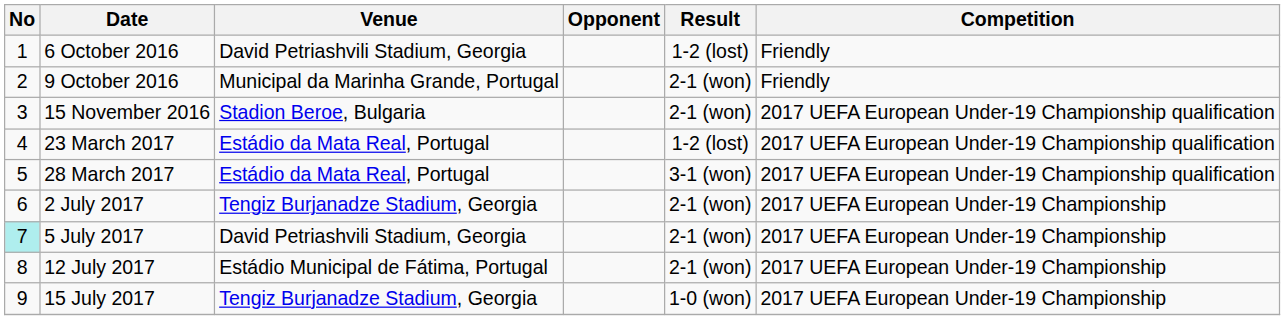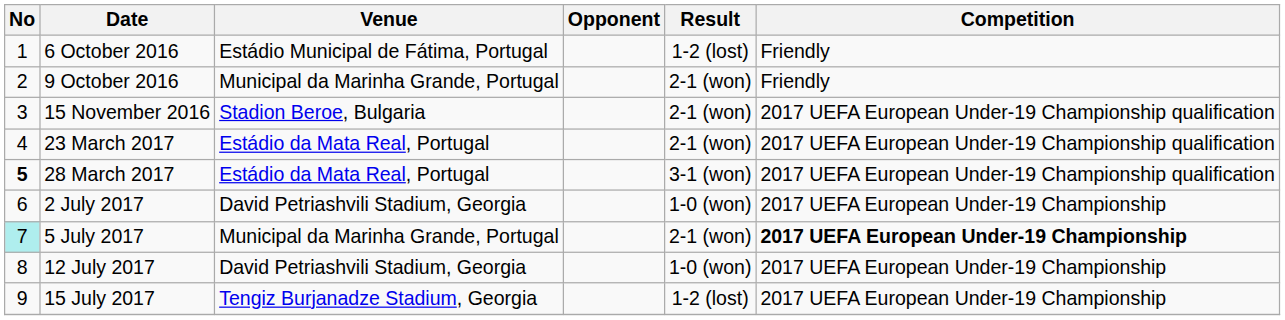6 October 2016 | Venue: David Petriashvili Stadium, Georgia -> Estádio Municipal de Fátima, Portugal
23 March 2017 | Result: 1-2 (lost) -> 2-1 (won)
28 March 2017 | No: normal -> bold
2 July 2017 | Venue: Tengiz Burjanadze Stadium, Georgia -> David Petriashvili Stadium, Georgia
2 July 2017 | Result: 2-1 (won) -> 1-0 (won)
5 July 2017 | Venue: David Petriashvili Stadium, Georgia -> Municipal da Marinha Grande, Portugal
5 July 2017 | Competition: normal -> bold
12 July 2017 | Venue: Estádio Municipal de Fátima, Portugal -> David Petriashvili Stadium, Georgia
12 July 2017 | Result: 2-1 (won) -> 1-0 (won)
15 July 2017 | Result: 1-0 (won) -> 1-2 (lost)
